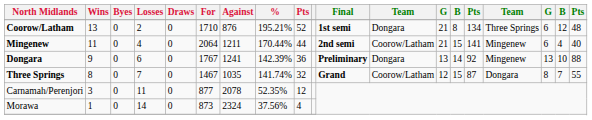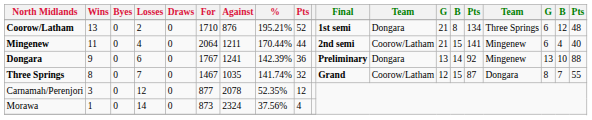Carnamah/Perenjori | Losses: 11 -> 12
